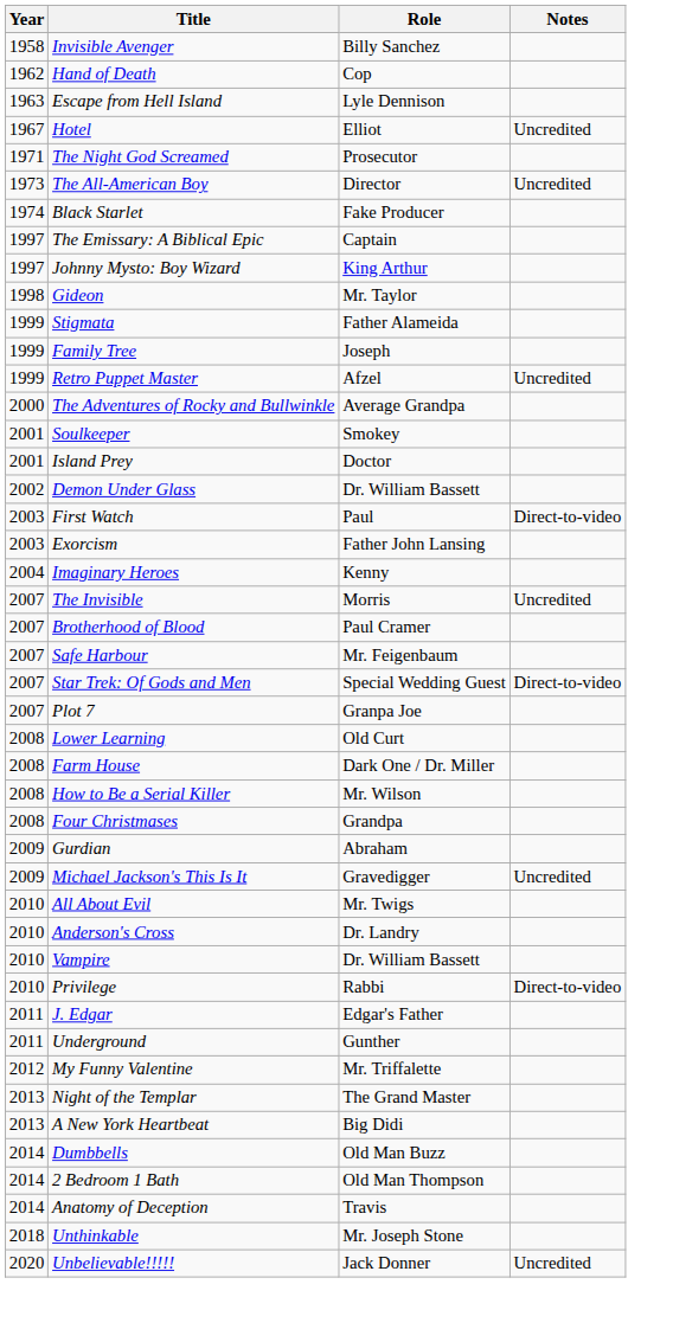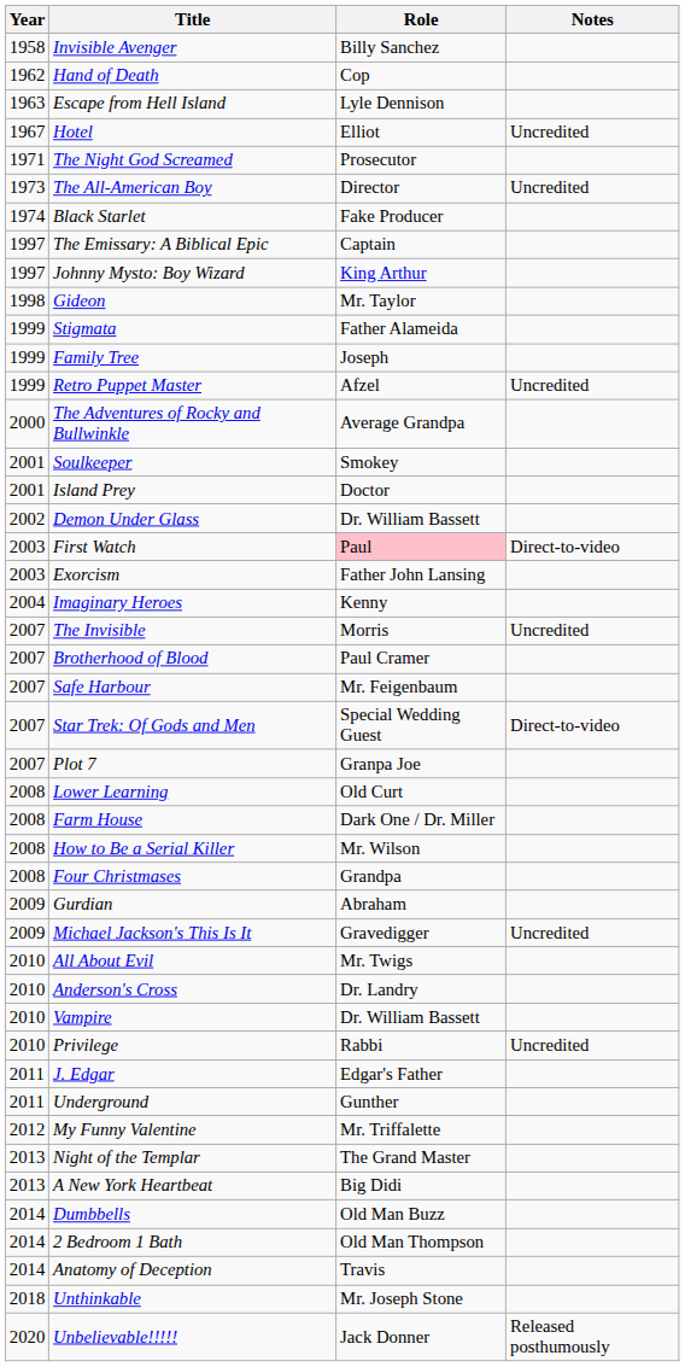First Watch | Role: no background -> pink background
Privilege | Notes: Direct-to-video -> Uncredited
Unbelievable!!!!! | Notes: Uncredited -> Released posthumously
